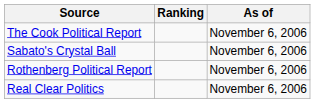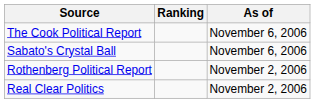Rothenberg Political Report | As of: November 6, 2006 -> November 2, 2006
Real Clear Politics | As of: November 6, 2006 -> November 2, 2006
